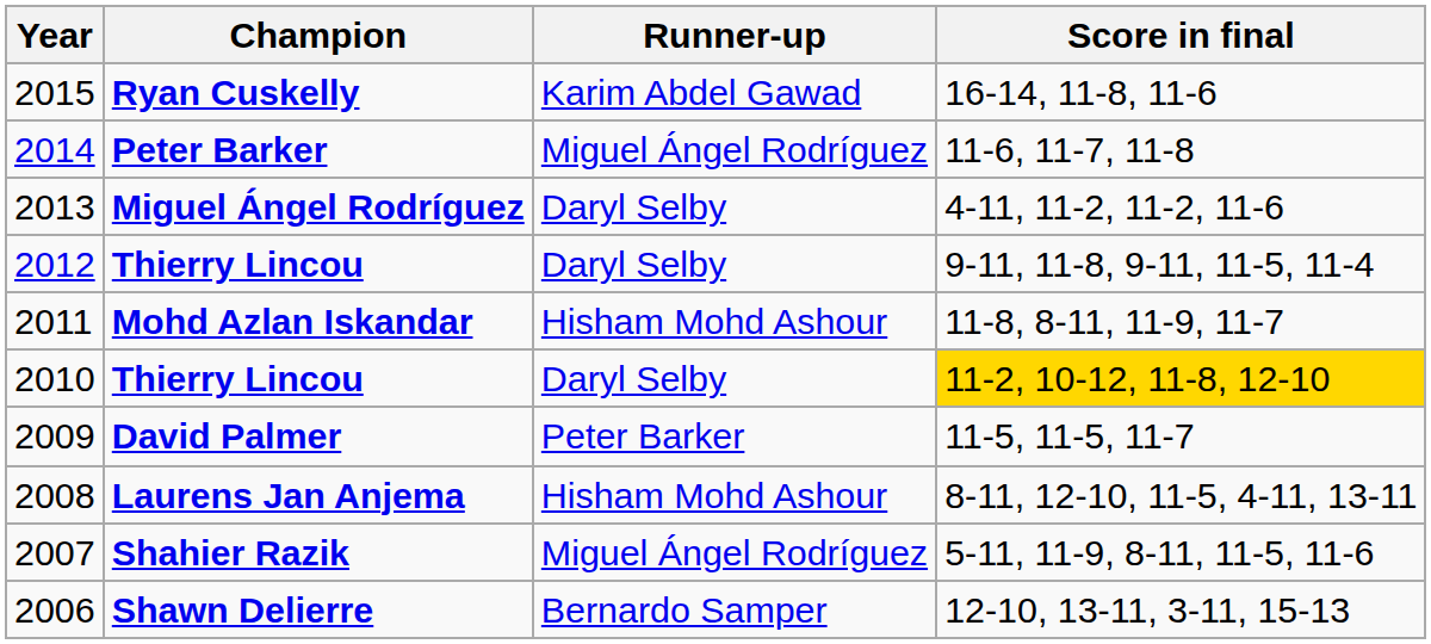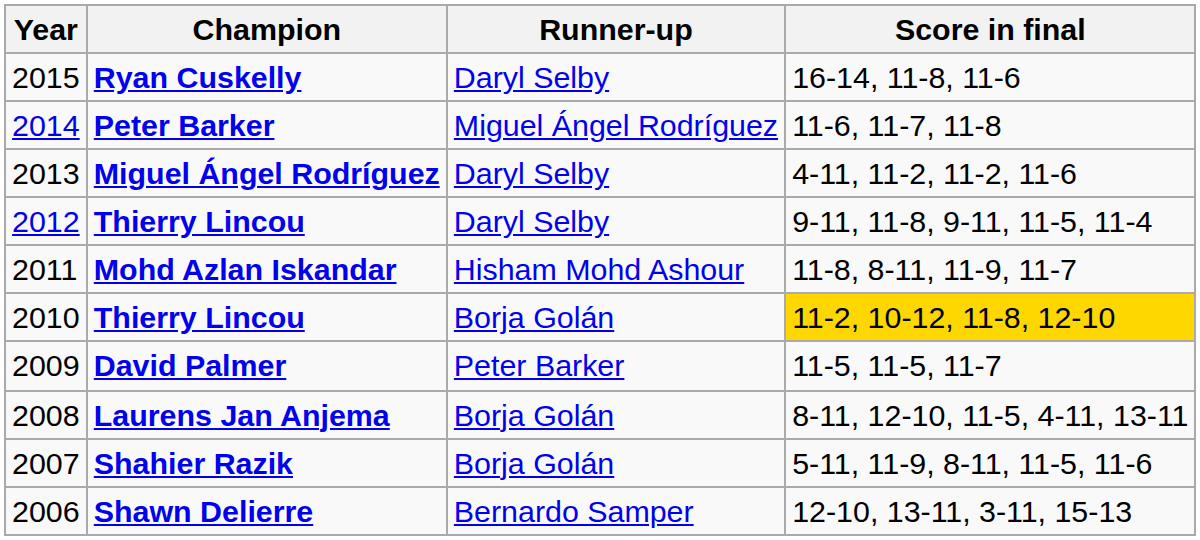Ryan Cuskelly | Runner-up: Karim Abdel Gawad -> Daryl Selby
2010 / Thierry Lincou | Runner-up: Daryl Selby -> Borja Golán
Laurens Jan Anjema | Runner-up: Hisham Mohd Ashour -> Borja Golán
Shahier Razik | Runner-up: Miguel Ángel Rodríguez -> Borja Golán
